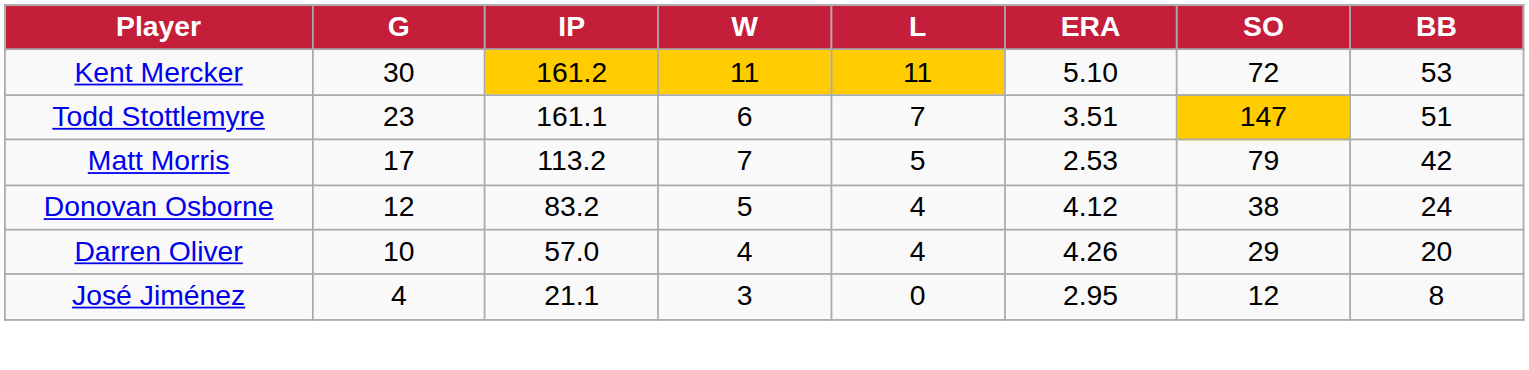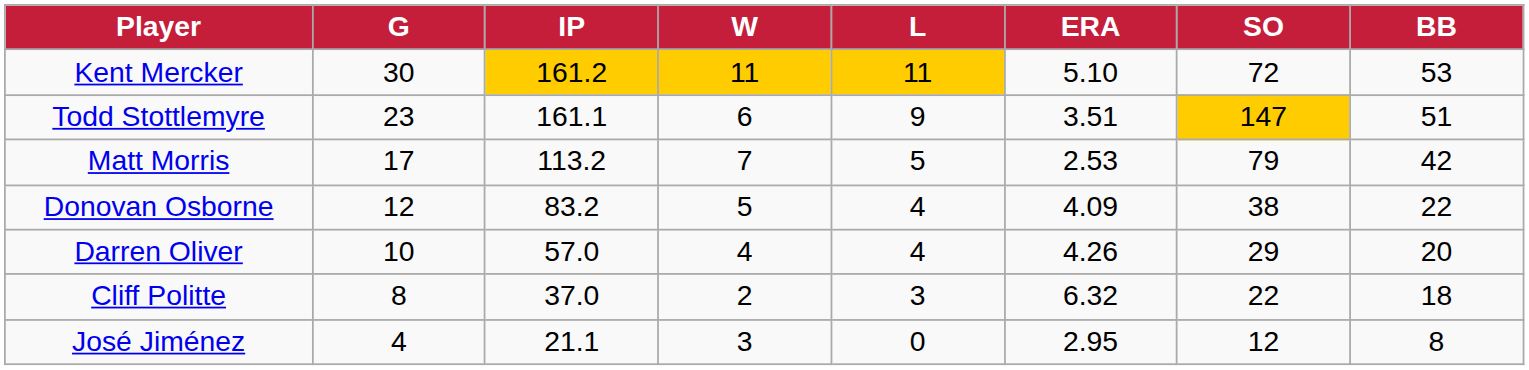Todd Stottlemyre | L: 7 -> 9
Donovan Osborne | ERA: 4.12 -> 4.09
Donovan Osborne | BB: 24 -> 22
+ row: Cliff Politte | 8 | 37.0 | 2 | 3 | 6.32 | 22 | 18
